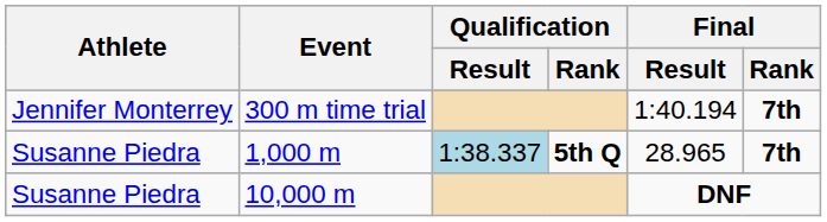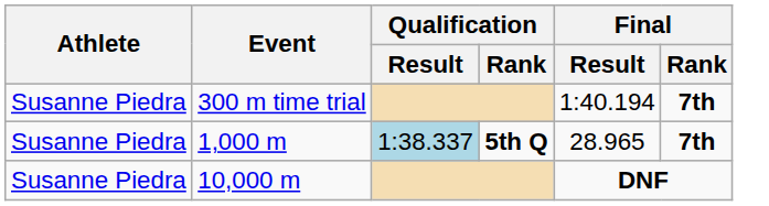300 m time trial | Athlete: Jennifer Monterrey -> Susanne Piedra
